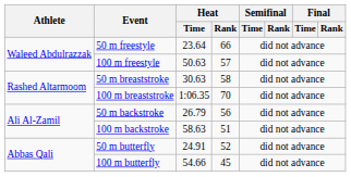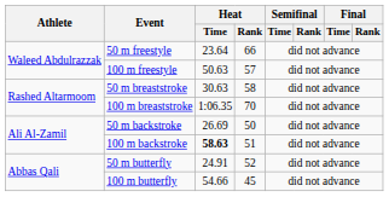50 m backstroke | Heat / Time: 26.79 -> 26.69
50 m backstroke | Heat / Rank: 56 -> 50
100 m backstroke | Heat / Time: normal -> bold
